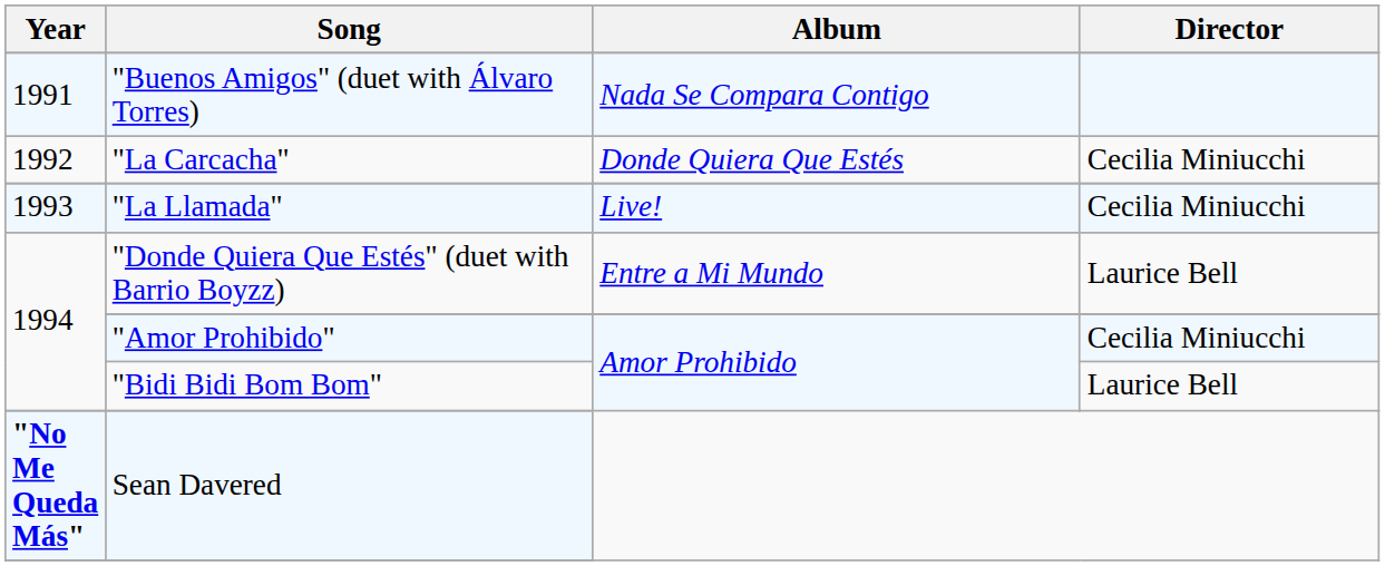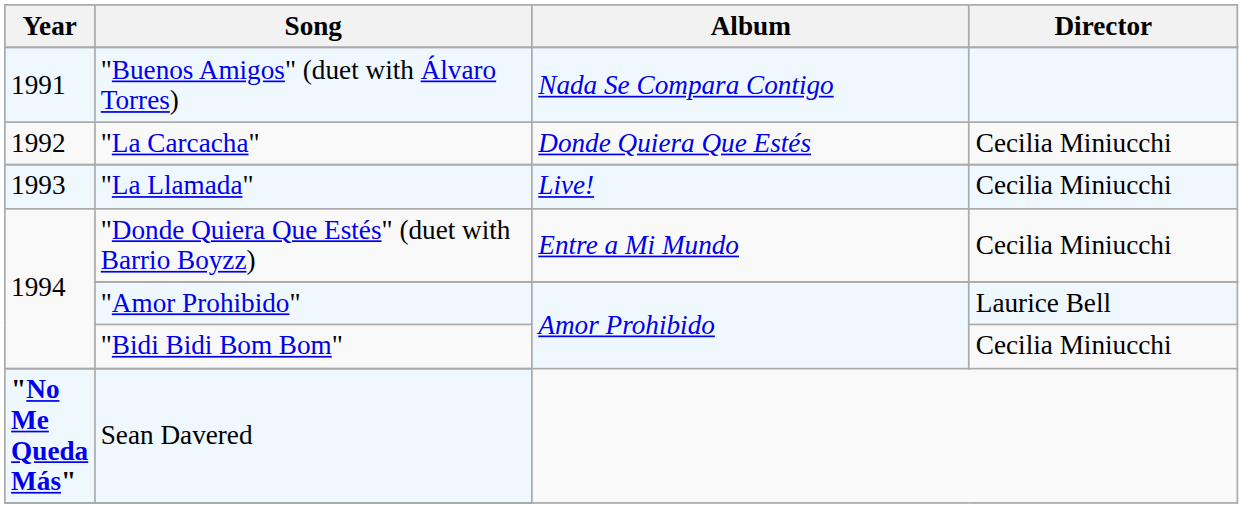"Donde Quiera Que Estés" (duet with Barrio Boyzz) | Director: Laurice Bell -> Cecilia Miniucchi
"Amor Prohibido" | Director: Cecilia Miniucchi -> Laurice Bell
"Bidi Bidi Bom Bom" | Director: Laurice Bell -> Cecilia Miniucchi
